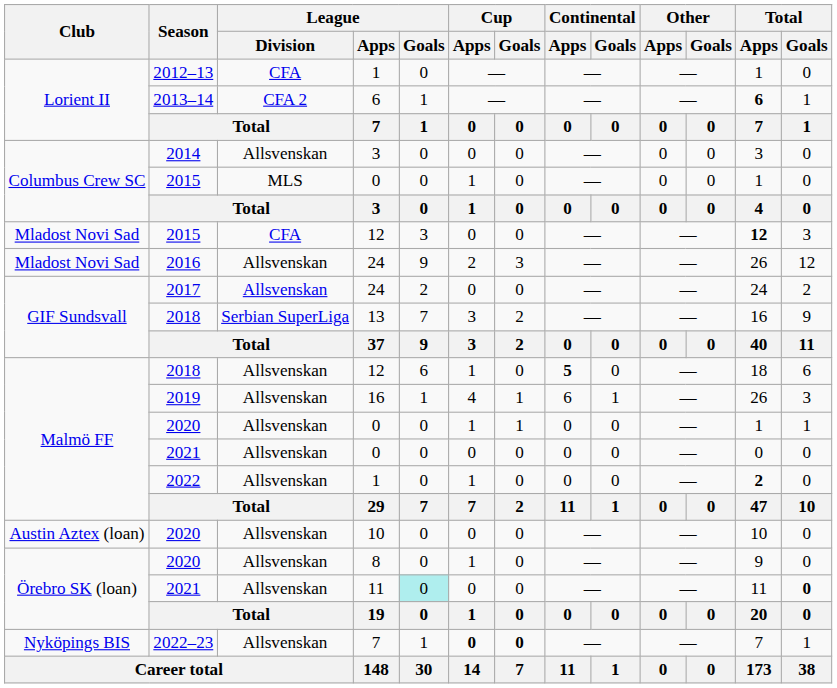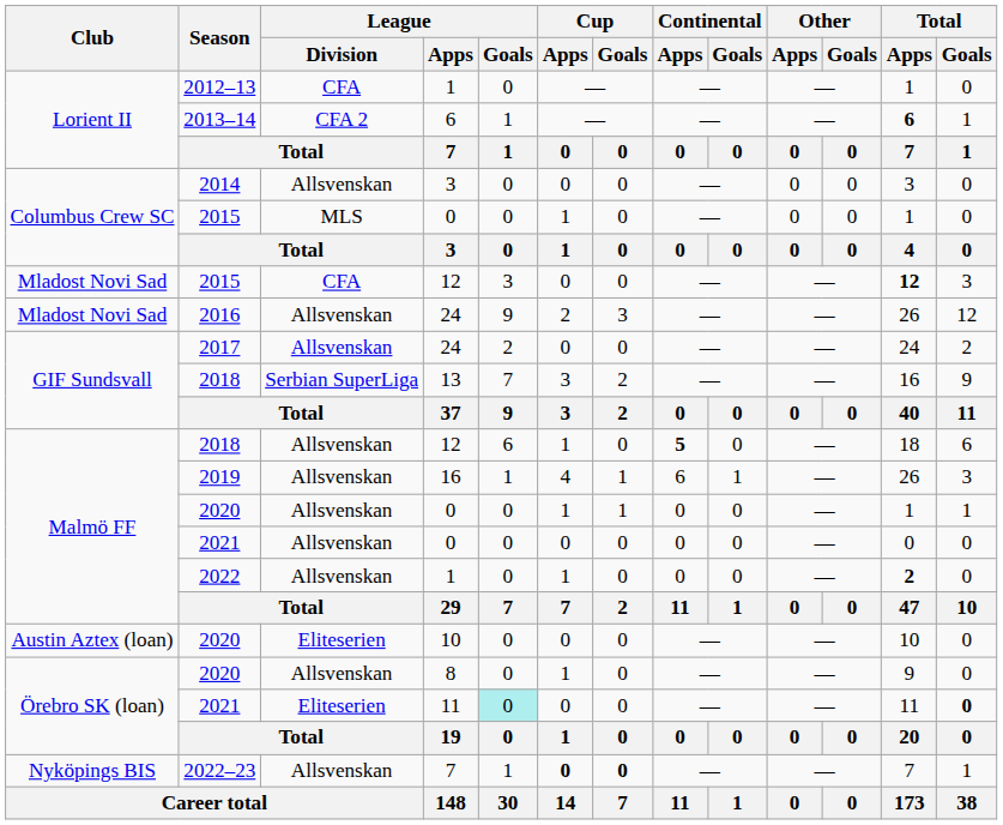2020 / 10 | League / Division: Allsvenskan -> Eliteserien
2021 / 11 | League / Division: Allsvenskan -> Eliteserien
